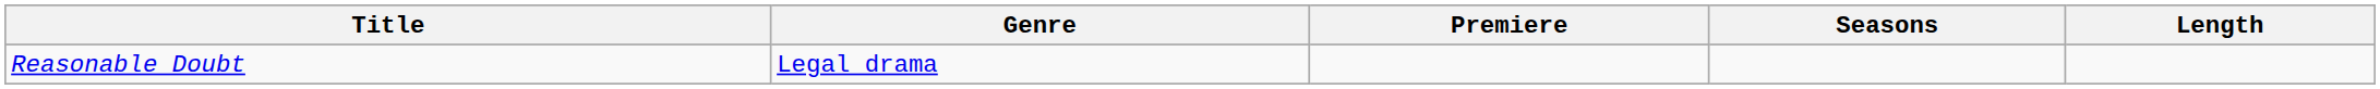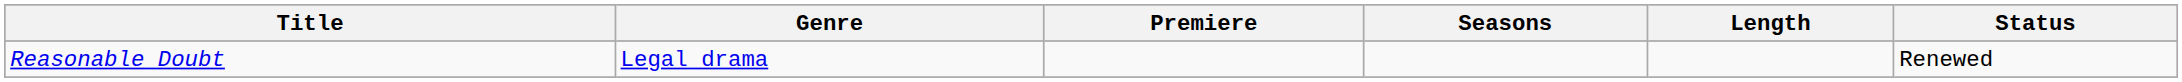+ column: Status | Renewed
